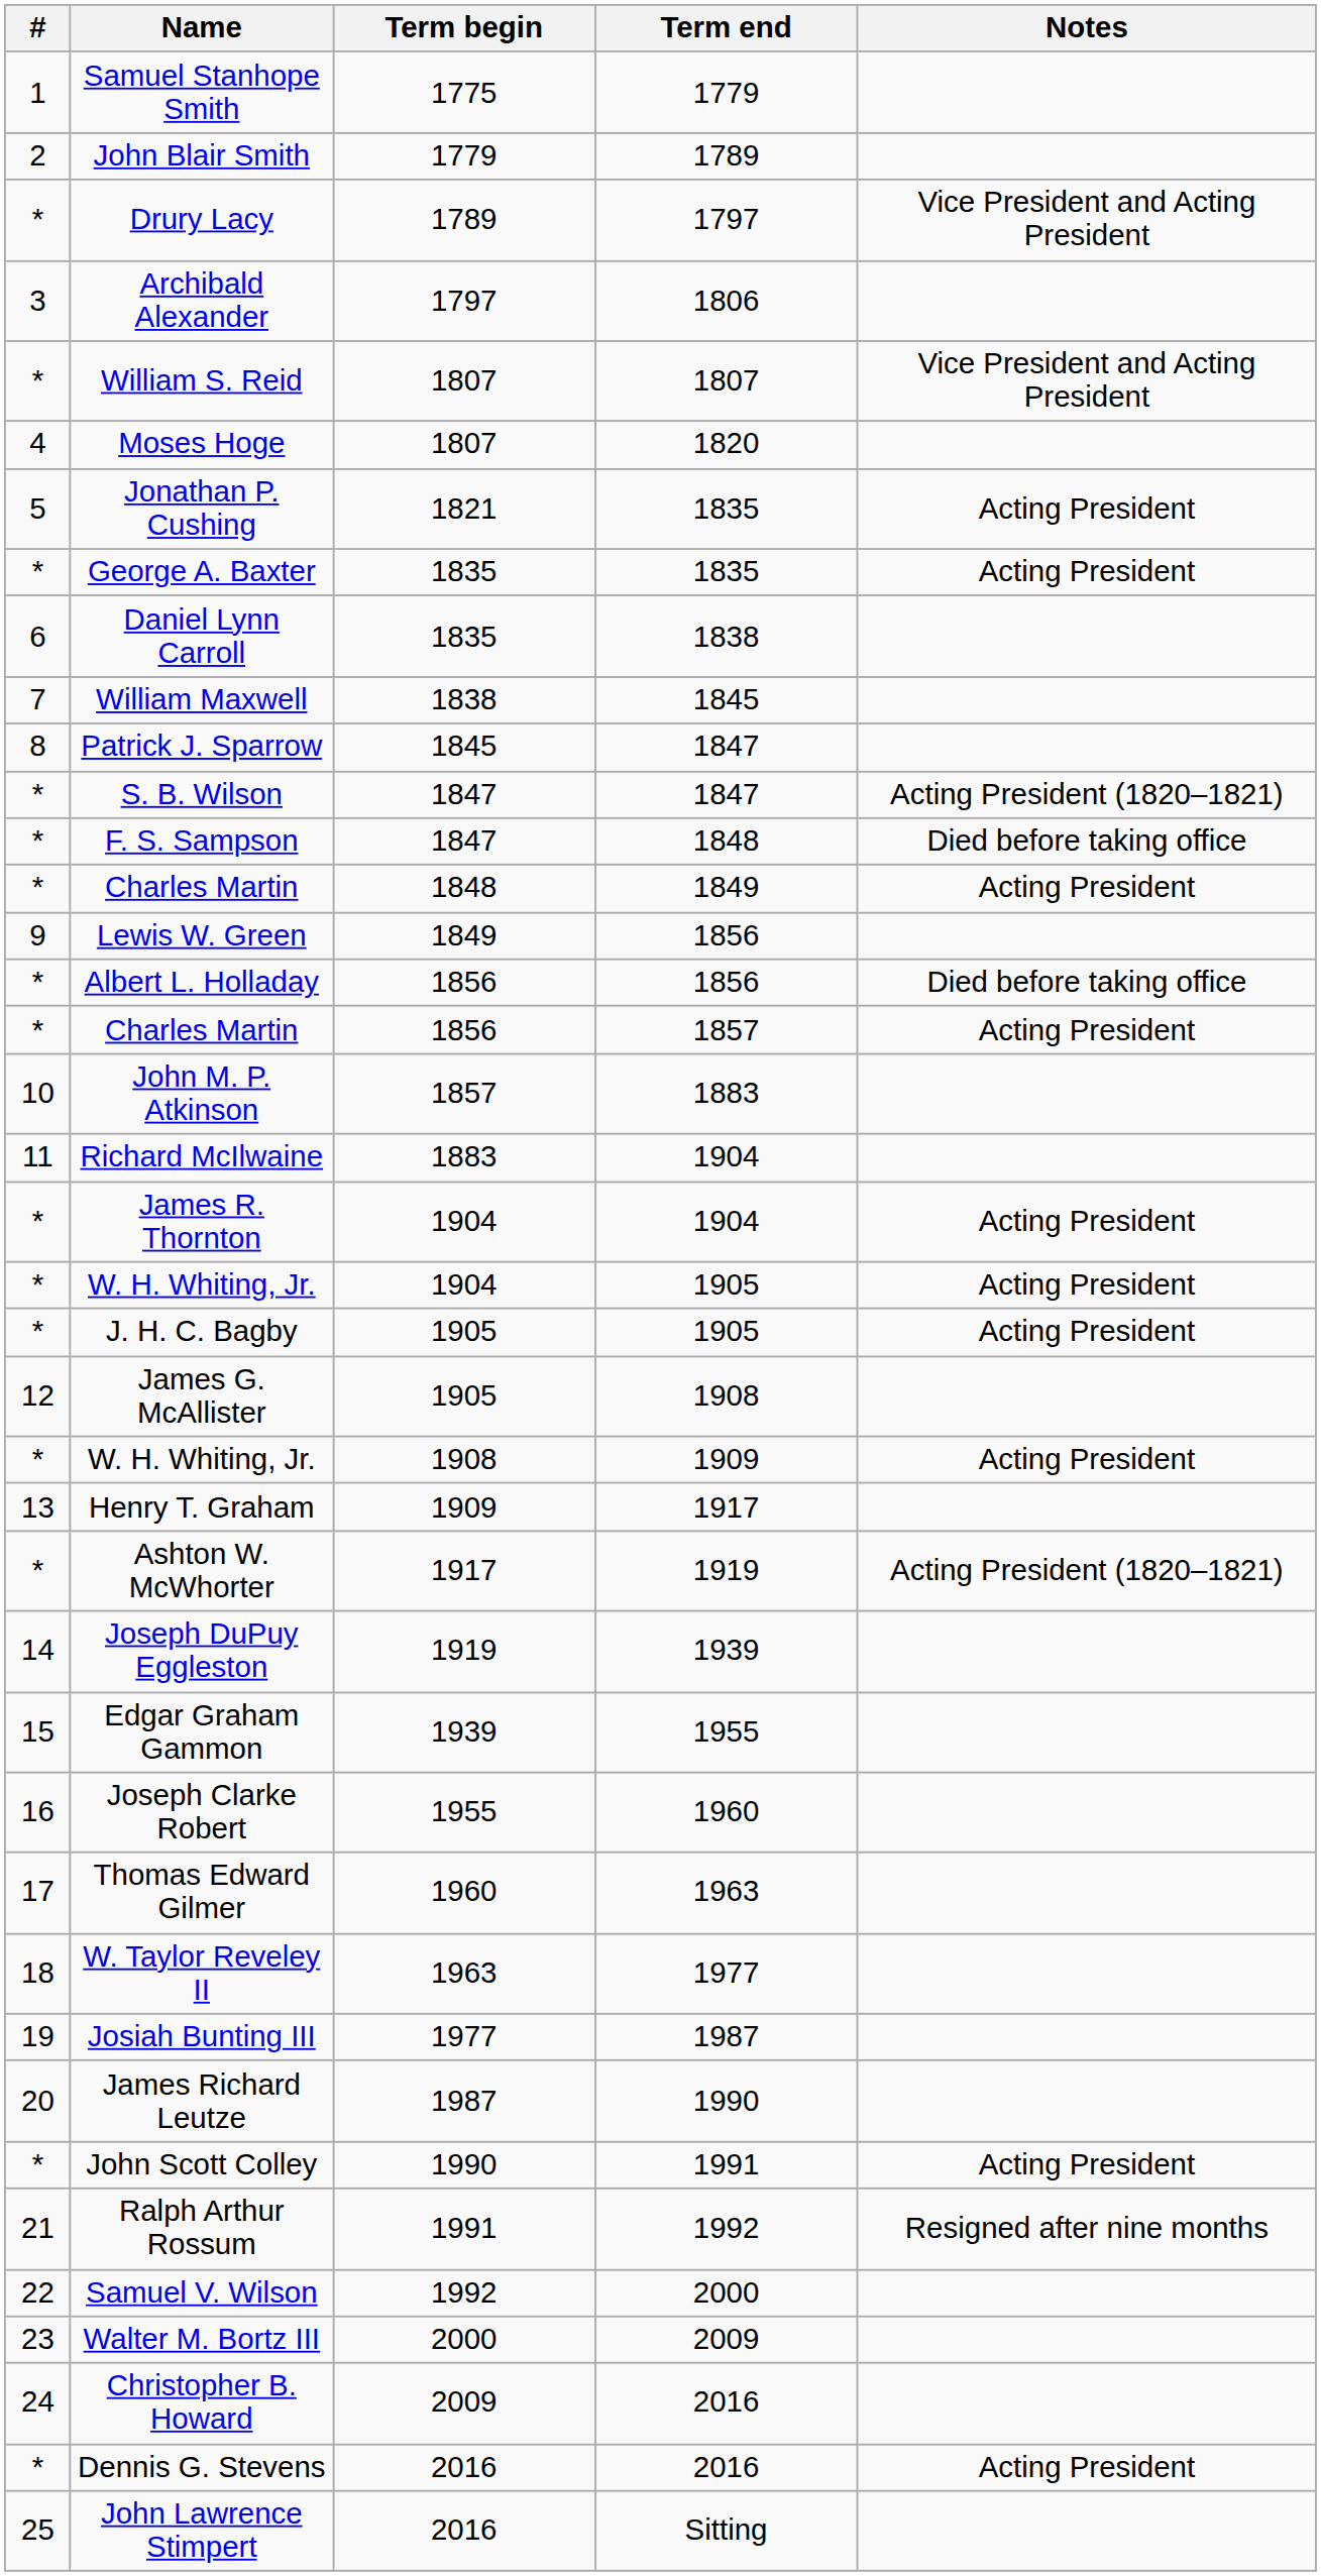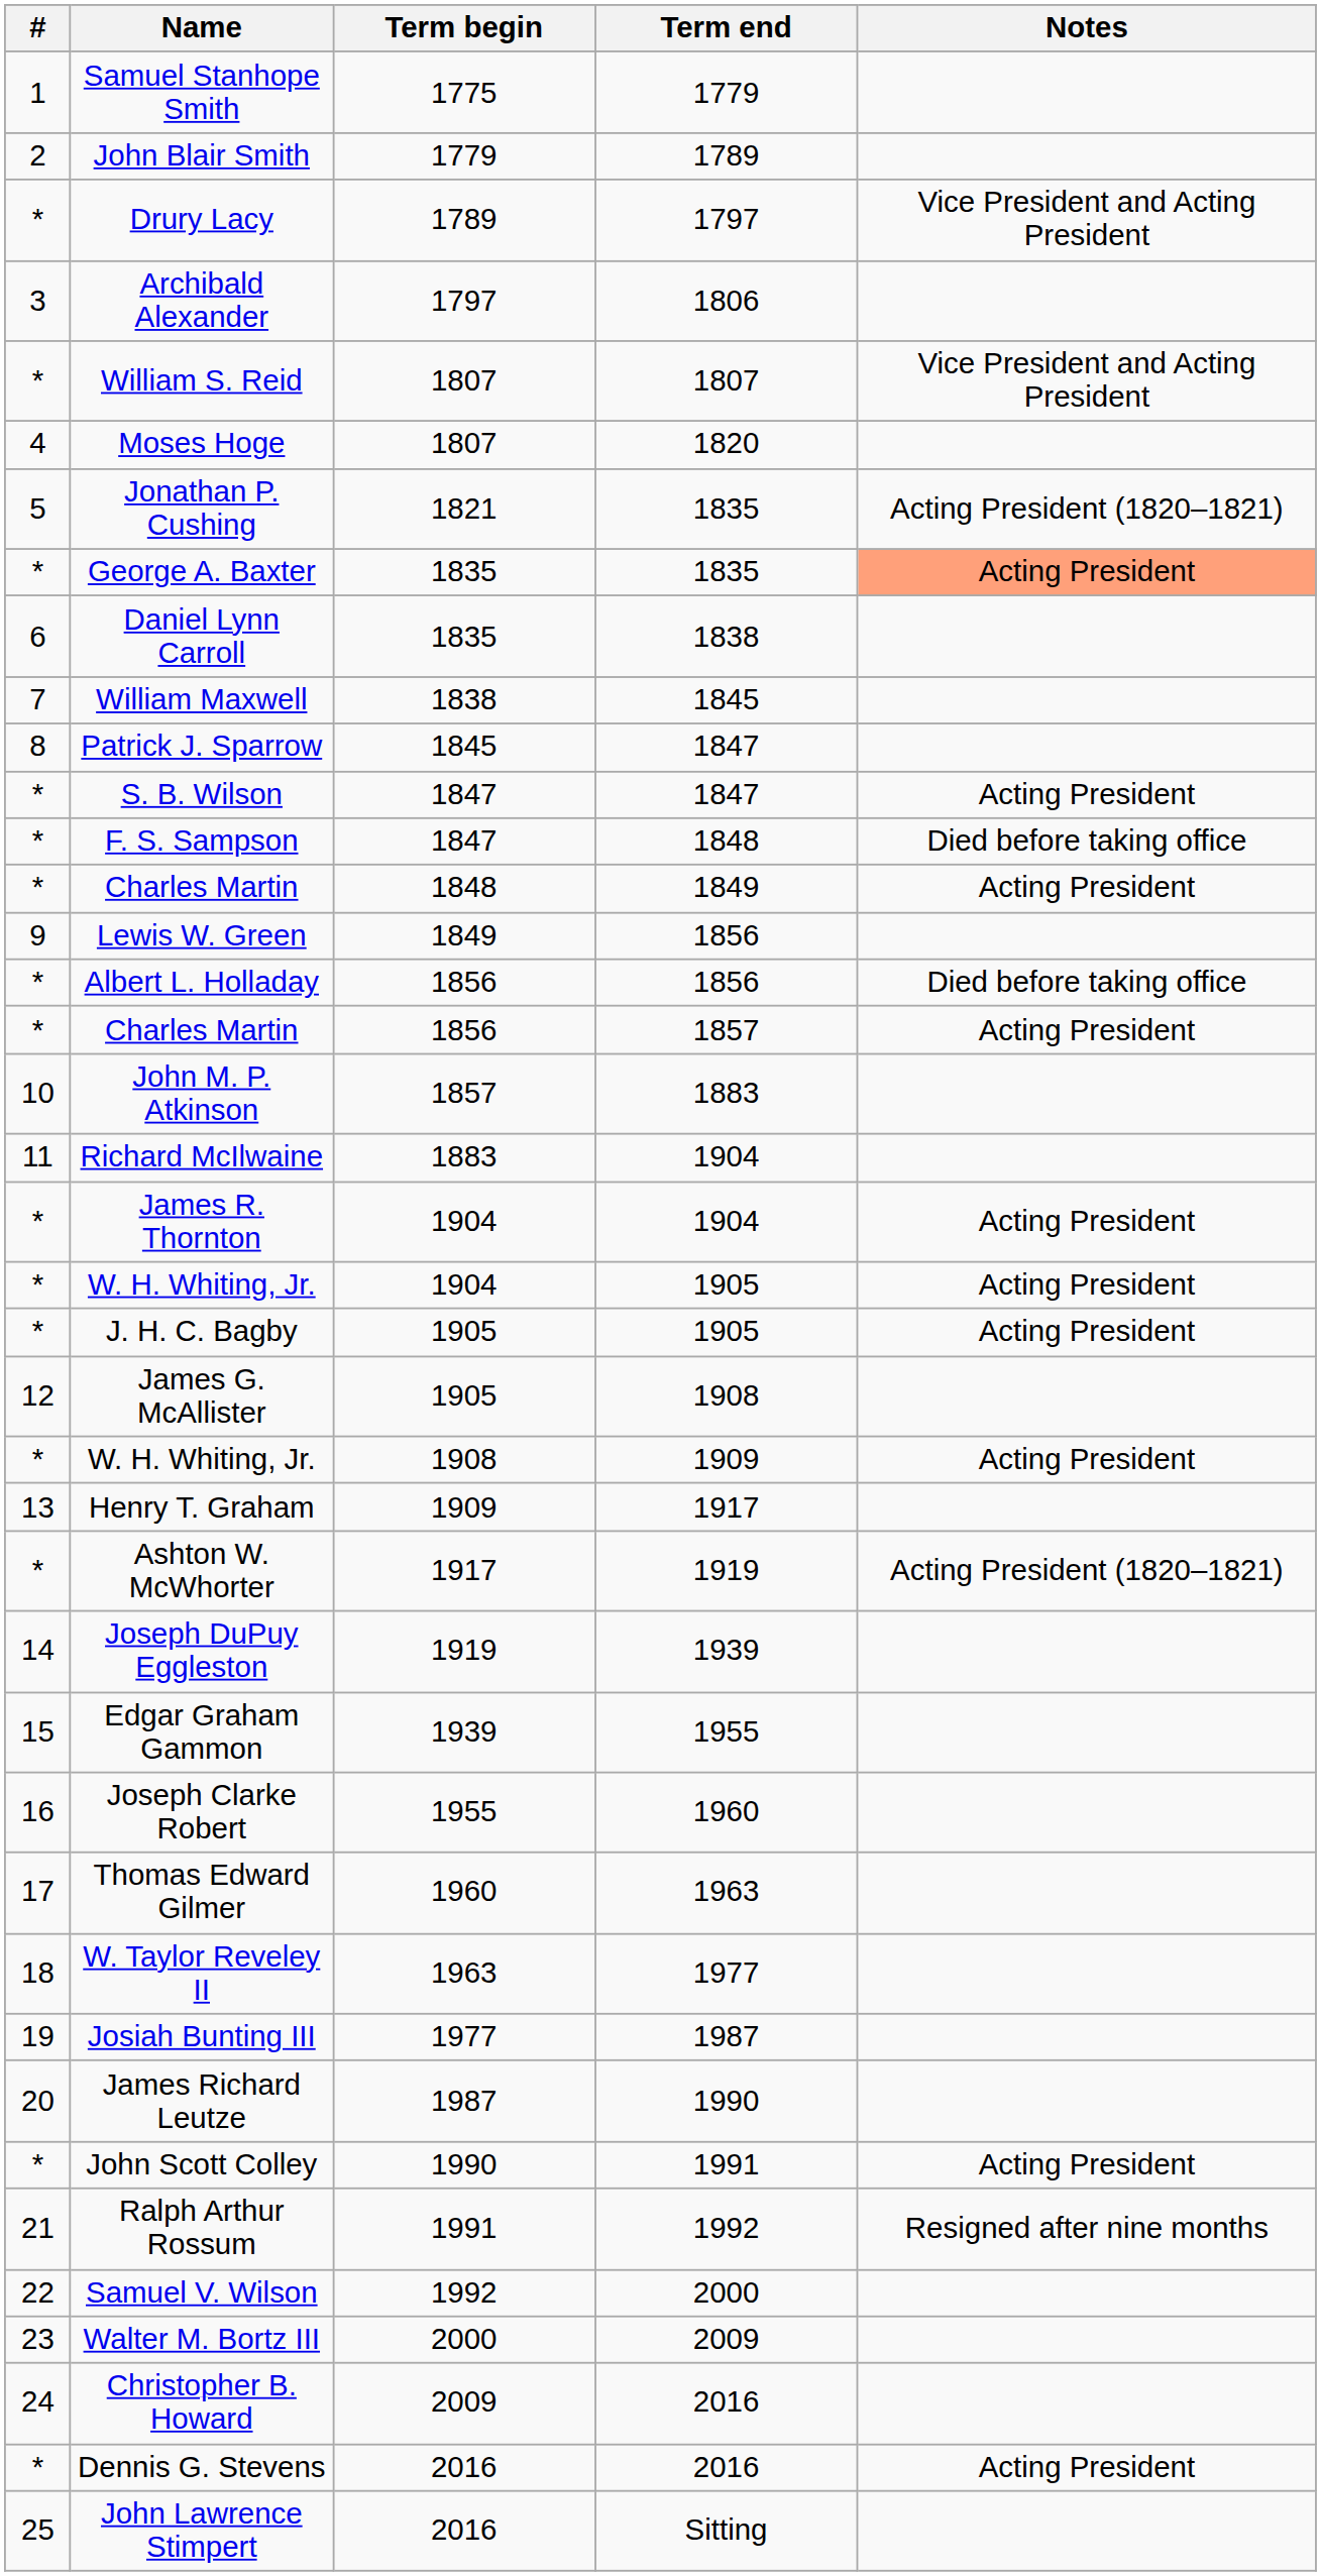Jonathan P. Cushing | Notes: Acting President -> Acting President (1820–1821)
George A. Baxter | Notes: no background -> lightsalmon background
S. B. Wilson | Notes: Acting President (1820–1821) -> Acting President
